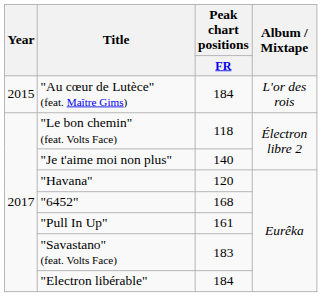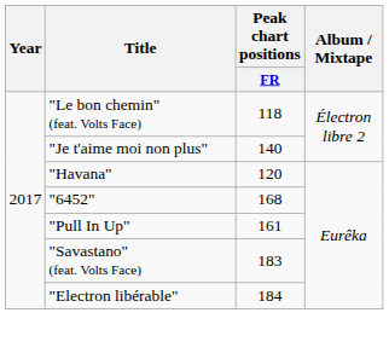- row: 2015 | "Au cœur de Lutèce" (feat. Maître Gims) | 184 | L'or des rois
